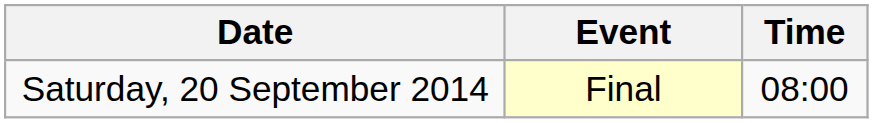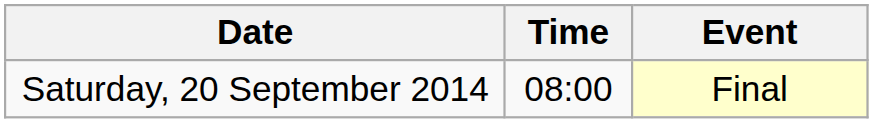columns swapped: Time <-> Event
